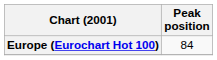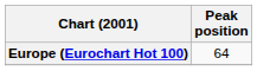Europe (Eurochart Hot 100) | Peak position: 84 -> 64
